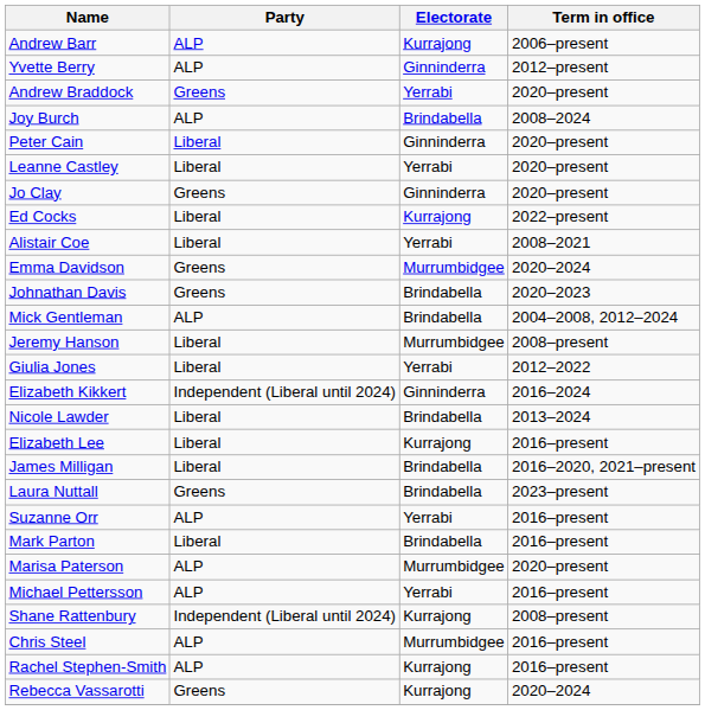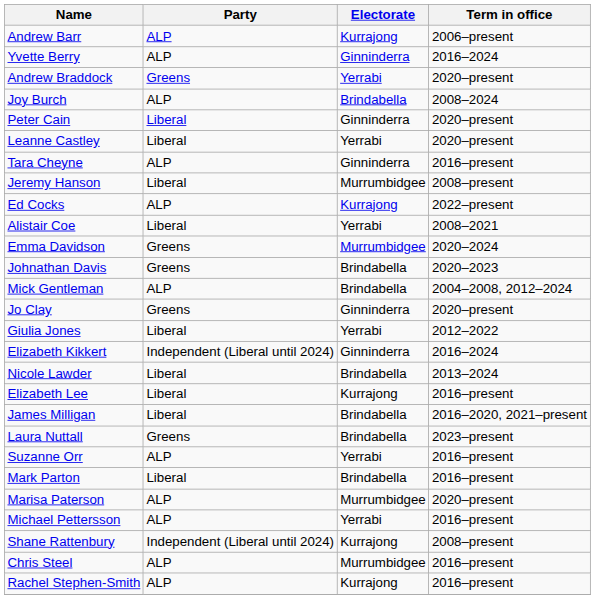Yvette Berry | Term in office: 2012–present -> 2016–2024
+ row: Tara Cheyne | ALP | Ginninderra | 2016–present
rows swapped: Jo Clay <-> Jeremy Hanson
Ed Cocks | Party: Liberal -> ALP
- row: Rebecca Vassarotti | Greens | Kurrajong | 2020–2024
